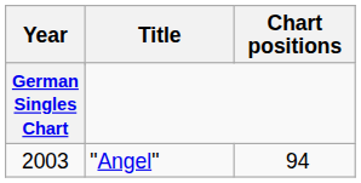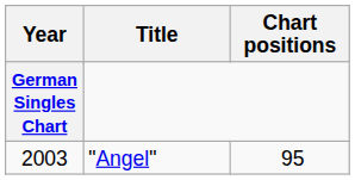"Angel" | column 3: 94 -> 95
